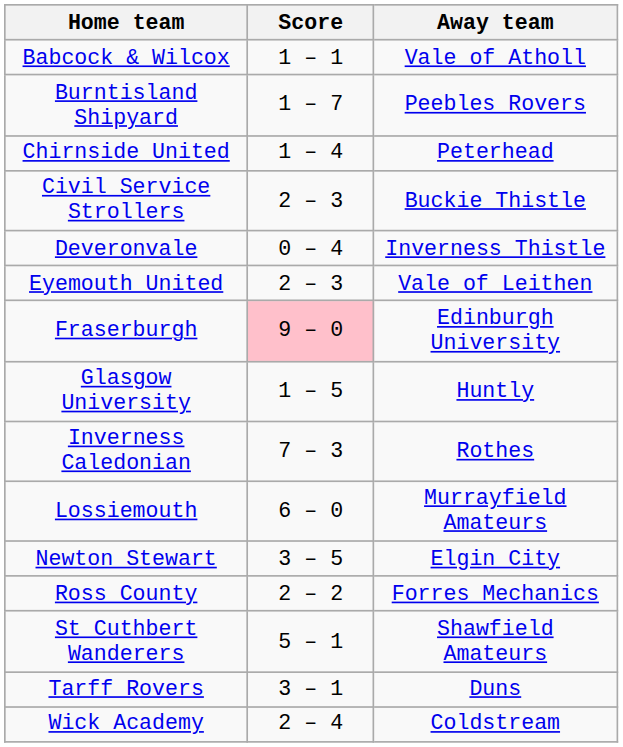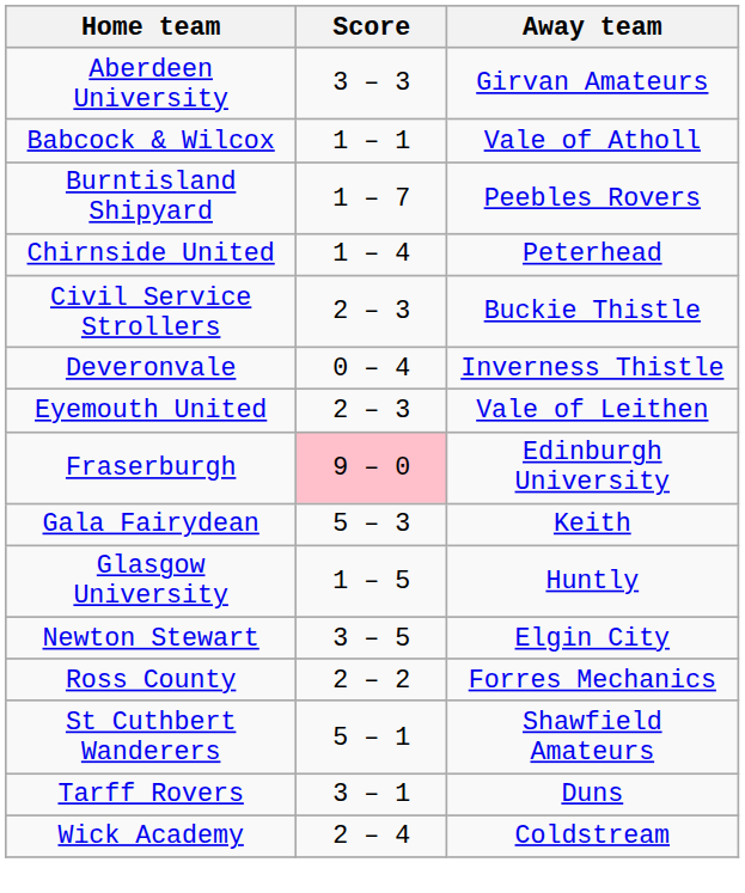+ row: Aberdeen University | 3 – 3 | Girvan Amateurs
+ row: Gala Fairydean | 5 – 3 | Keith
- row: Inverness Caledonian | 7 – 3 | Rothes
- row: Lossiemouth | 6 – 0 | Murrayfield Amateurs
